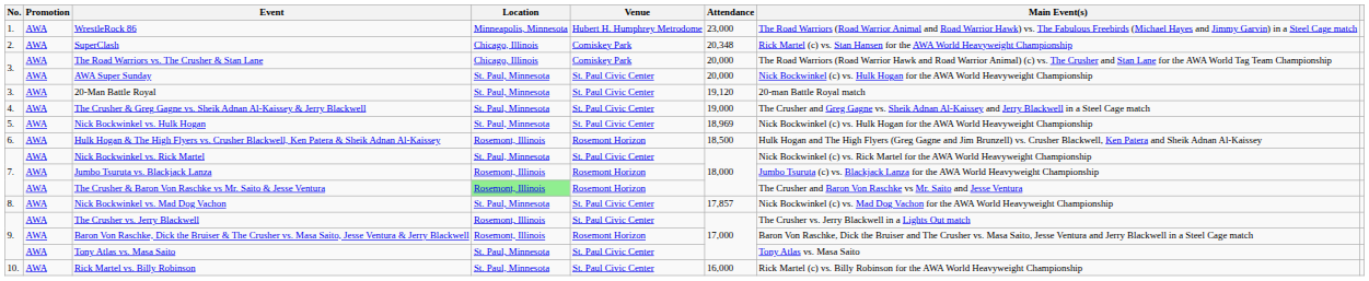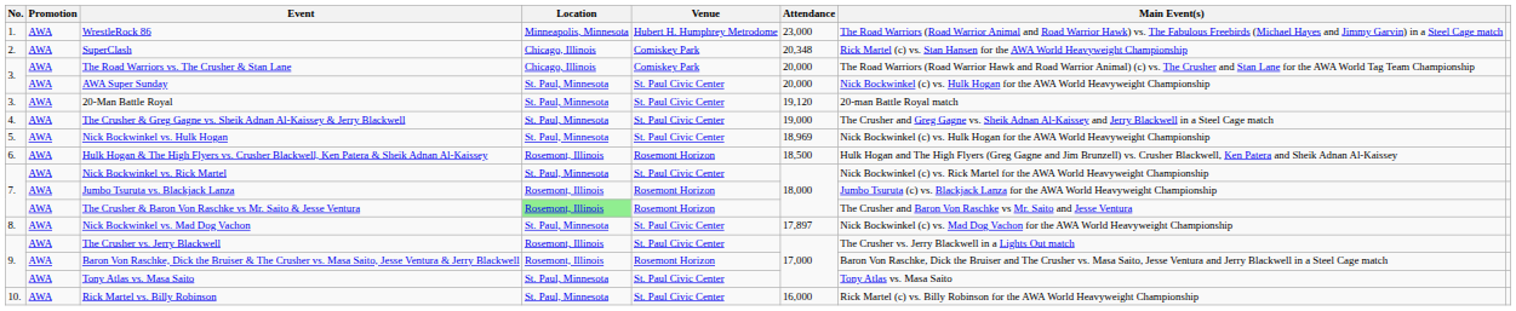Nick Bockwinkel vs. Mad Dog Vachon | Attendance: 17,857 -> 17,897
